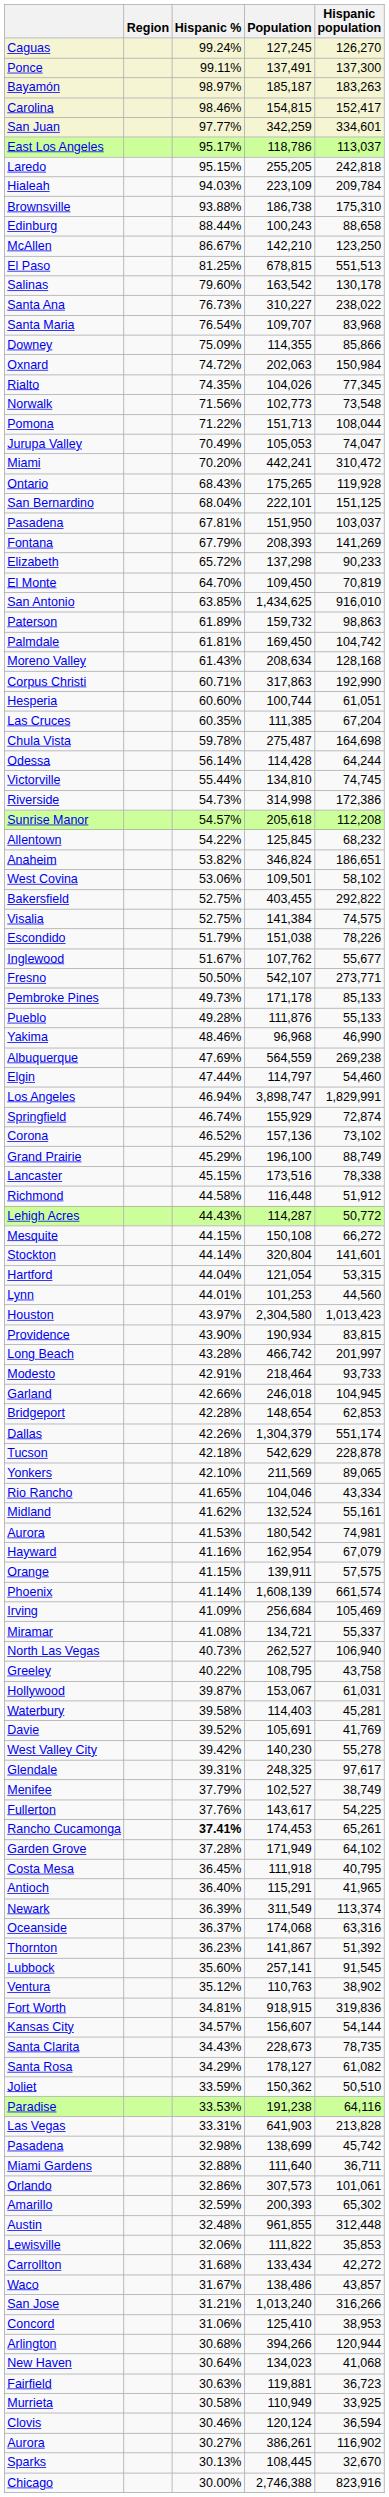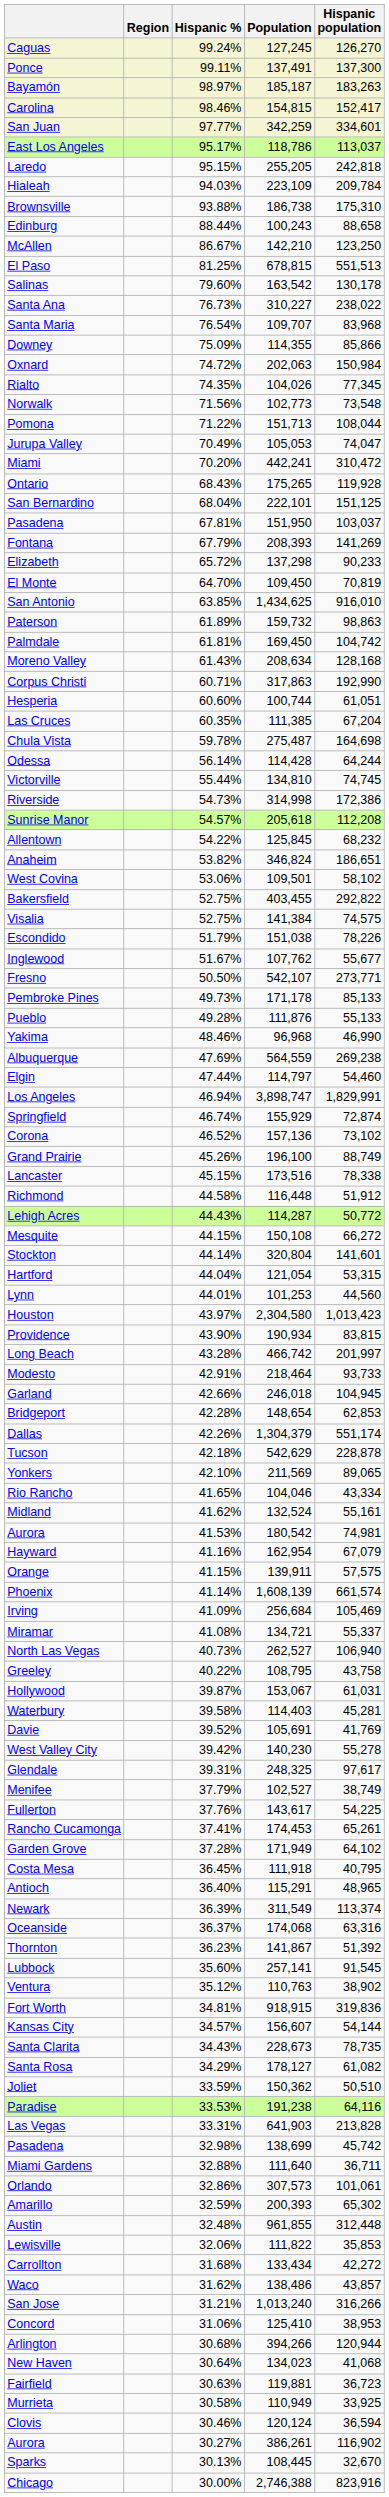Grand Prairie | Hispanic %: 45.29% -> 45.26%
Rancho Cucamonga | Hispanic %: bold -> normal
Antioch | Hispanic population: 41,965 -> 48,965
Waco | Hispanic %: 31.67% -> 31.62%
